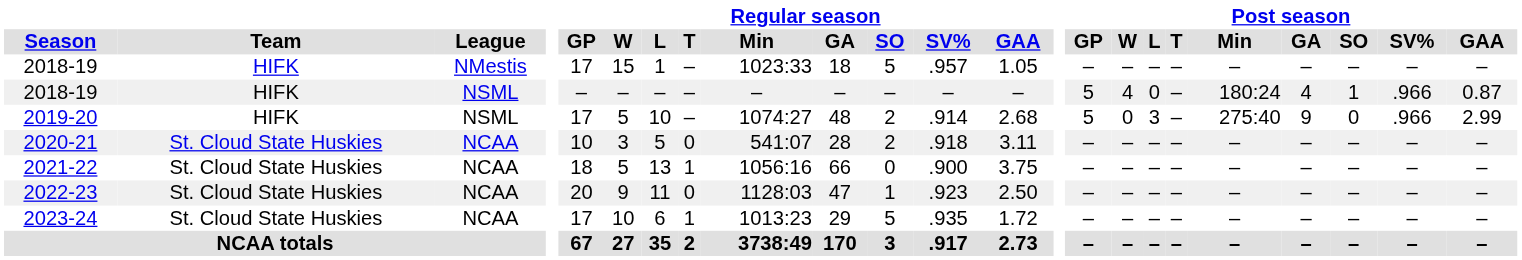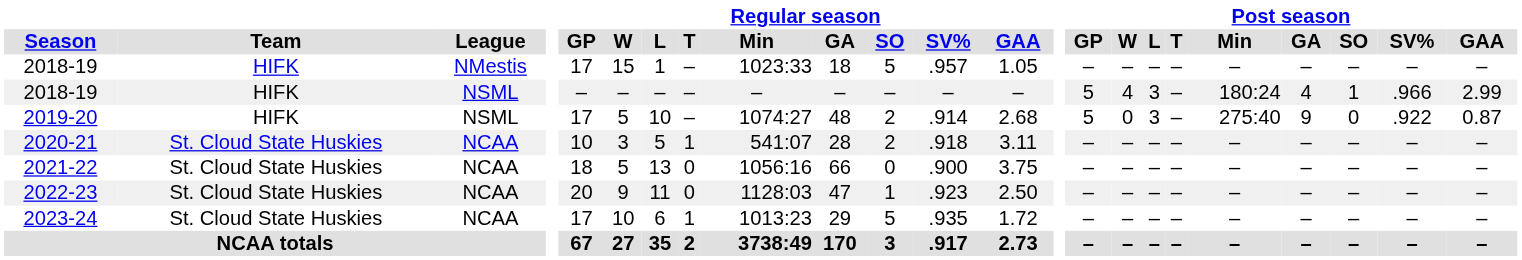2018-19 / NSML | Post season / L: 0 -> 3
2018-19 / NSML | Post season / GAA: 0.87 -> 2.99
2019-20 | Post season / SV%: .966 -> .922
2019-20 | Post season / GAA: 2.99 -> 0.87
2020-21 | Regular season / T: 0 -> 1
2021-22 | Regular season / T: 1 -> 0
